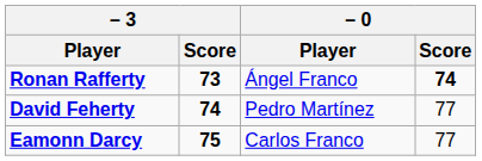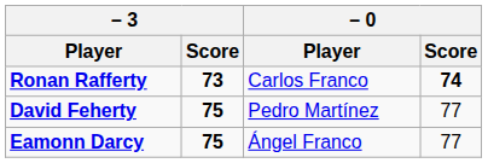Ronan Rafferty | – 0 / Player: Ángel Franco -> Carlos Franco
David Feherty | – 3 / Score: 74 -> 75
Eamonn Darcy | – 0 / Player: Carlos Franco -> Ángel Franco
